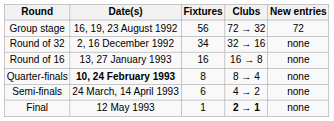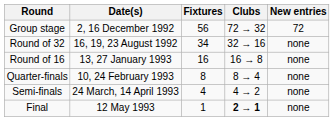Group stage | Date(s): 16, 19, 23 August 1992 -> 2, 16 December 1992
Round of 32 | Date(s): 2, 16 December 1992 -> 16, 19, 23 August 1992
Quarter-finals | Date(s): bold -> normal
Semi-finals | Fixtures: 6 -> 4
